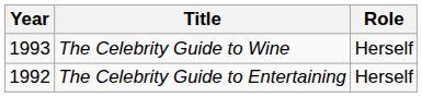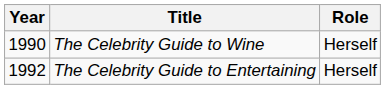The Celebrity Guide to Wine | Year: 1993 -> 1990
